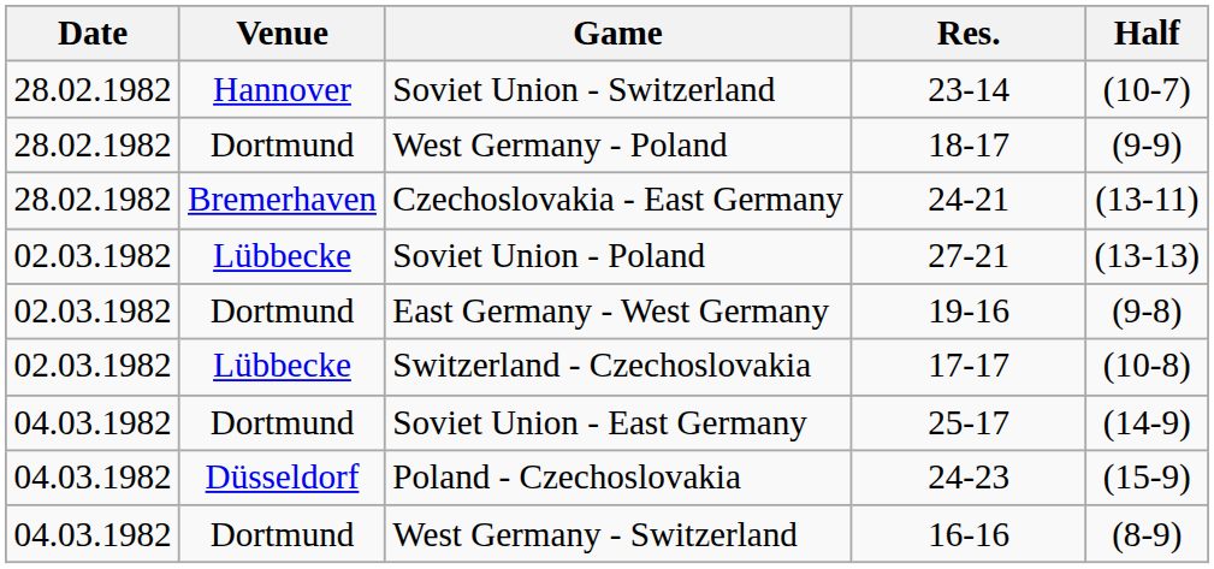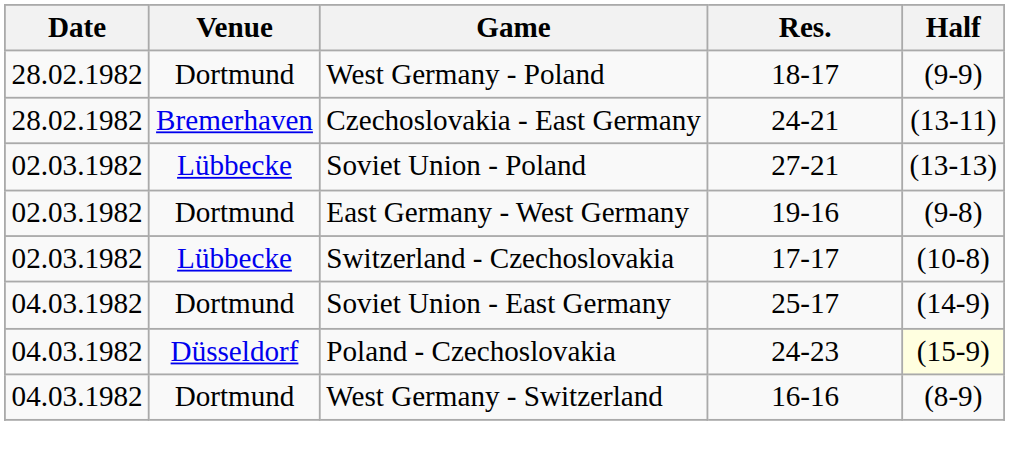- row: 28.02.1982 | Hannover | Soviet Union - Switzerland | 23-14 | (10-7)
Poland - Czechoslovakia | Half: no background -> lightyellow background
